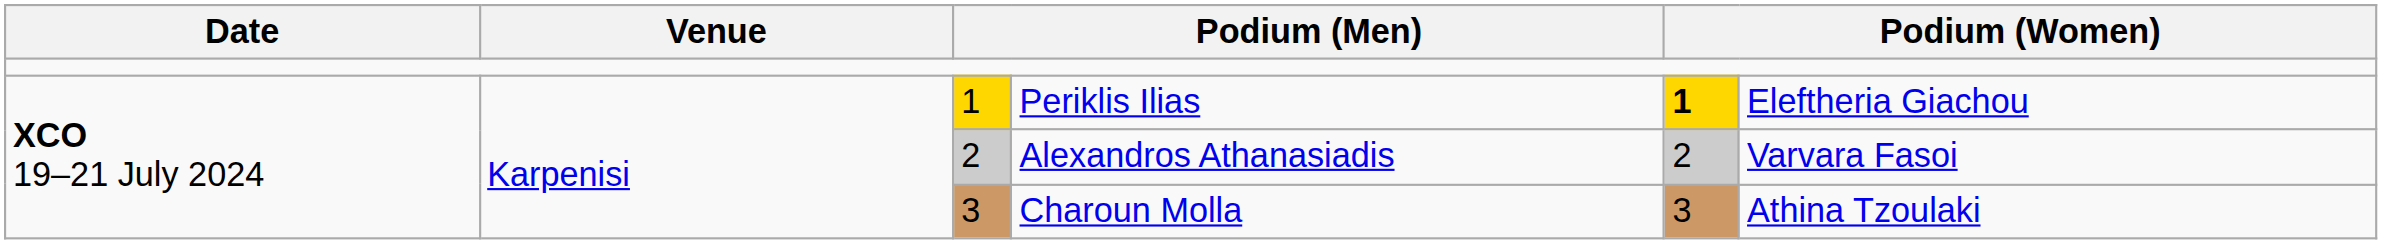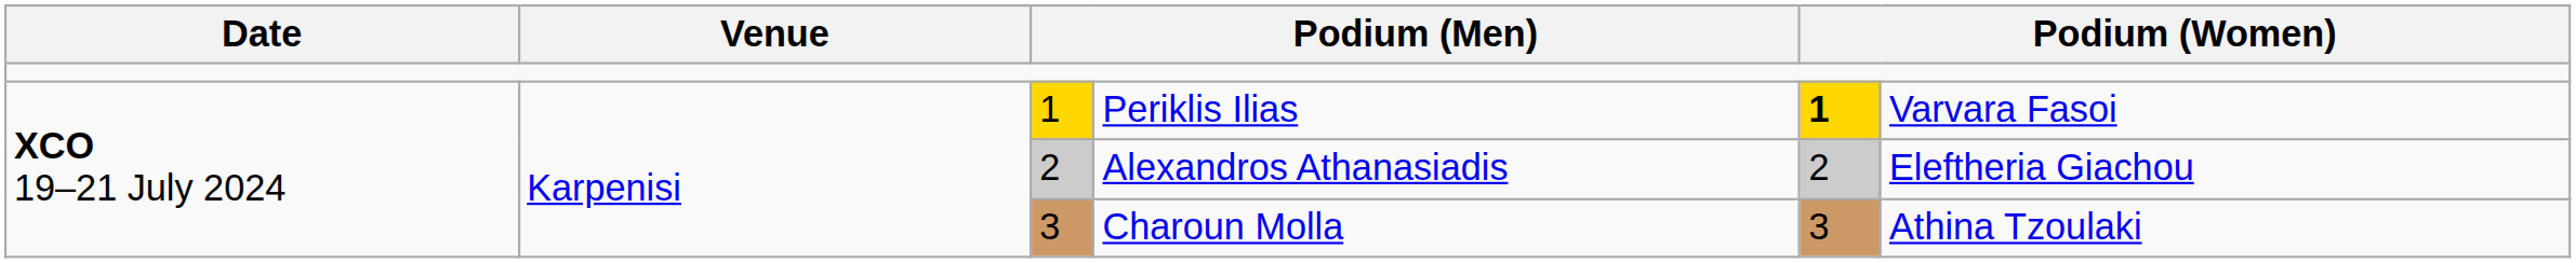Periklis Ilias | column 6: Eleftheria Giachou -> Varvara Fasoi
Alexandros Athanasiadis | column 6: Varvara Fasoi -> Eleftheria Giachou
